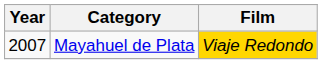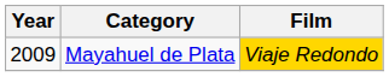Mayahuel de Plata | Year: 2007 -> 2009
